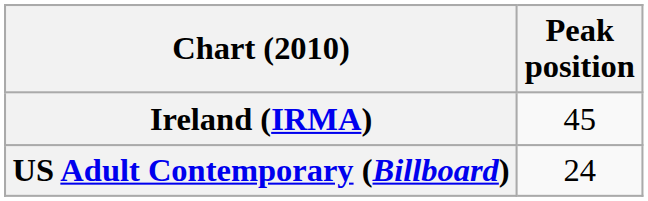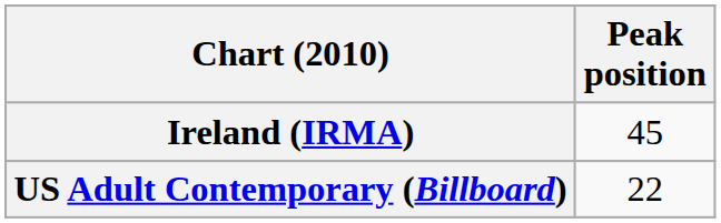US Adult Contemporary (Billboard) | Peak position: 24 -> 22
